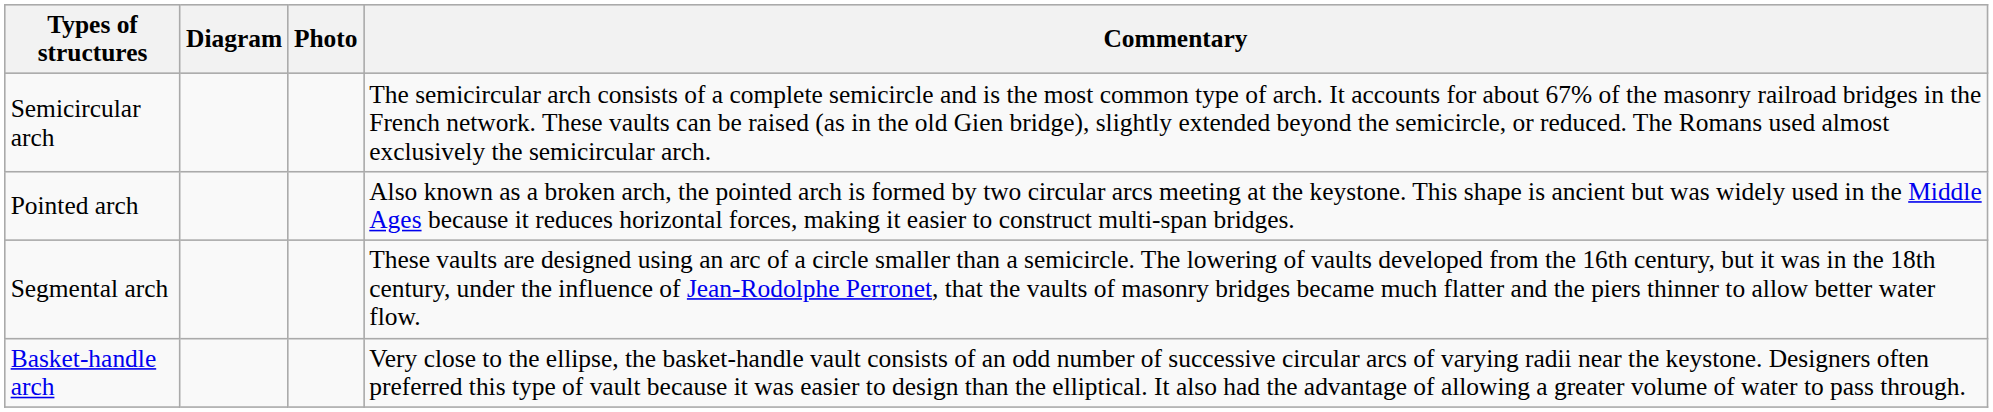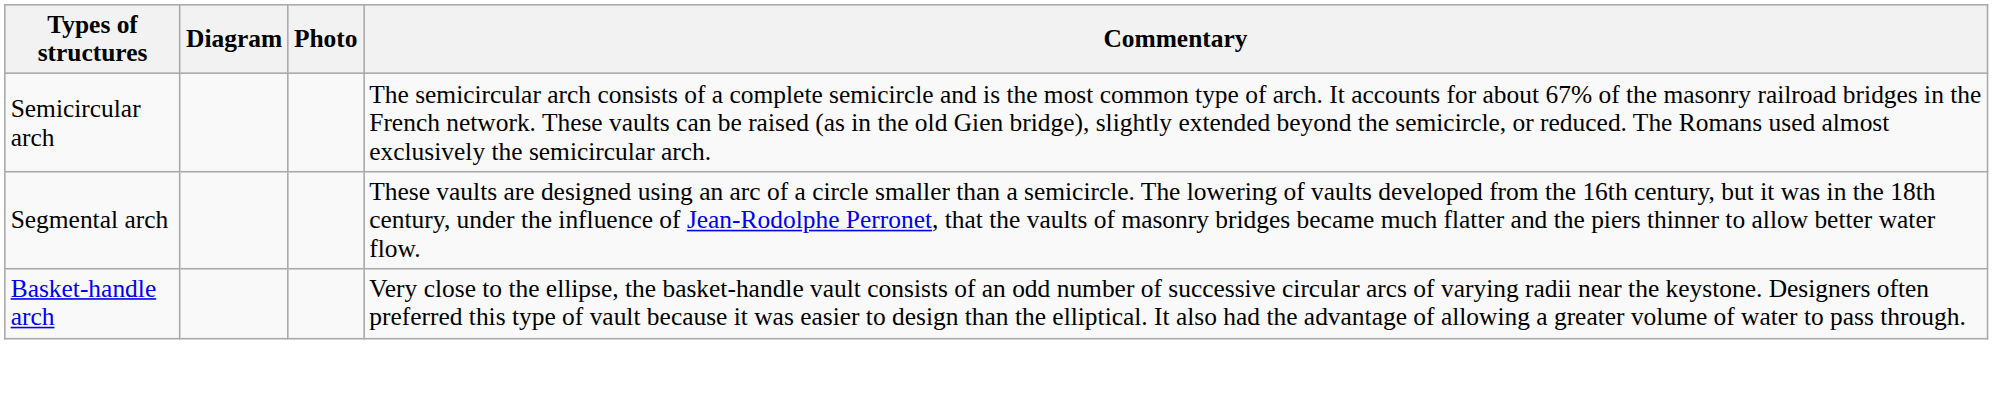- row: Pointed arch | Also known as a broken arch, the pointed arch is formed by two circular arcs meeting at the keystone. This shape is ancient but was widely used in the Middle Ages because it reduces horizontal forces, making it easier to construct multi-span bridges.
